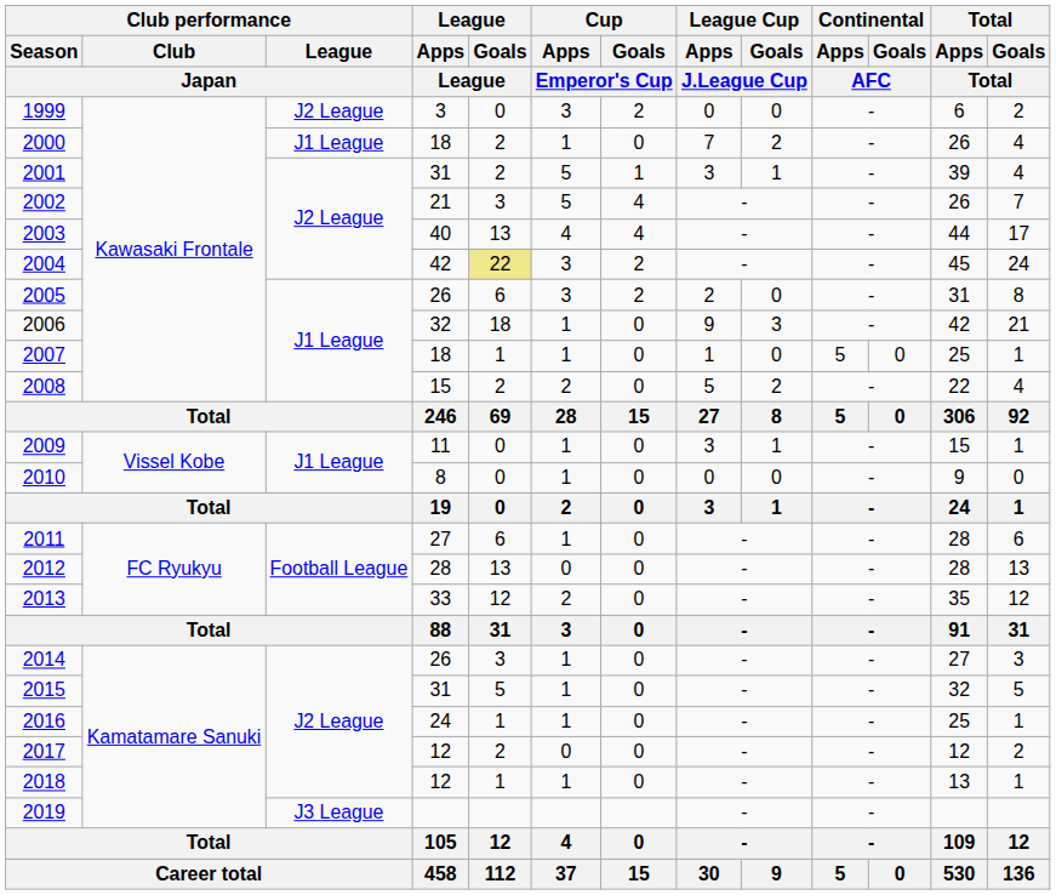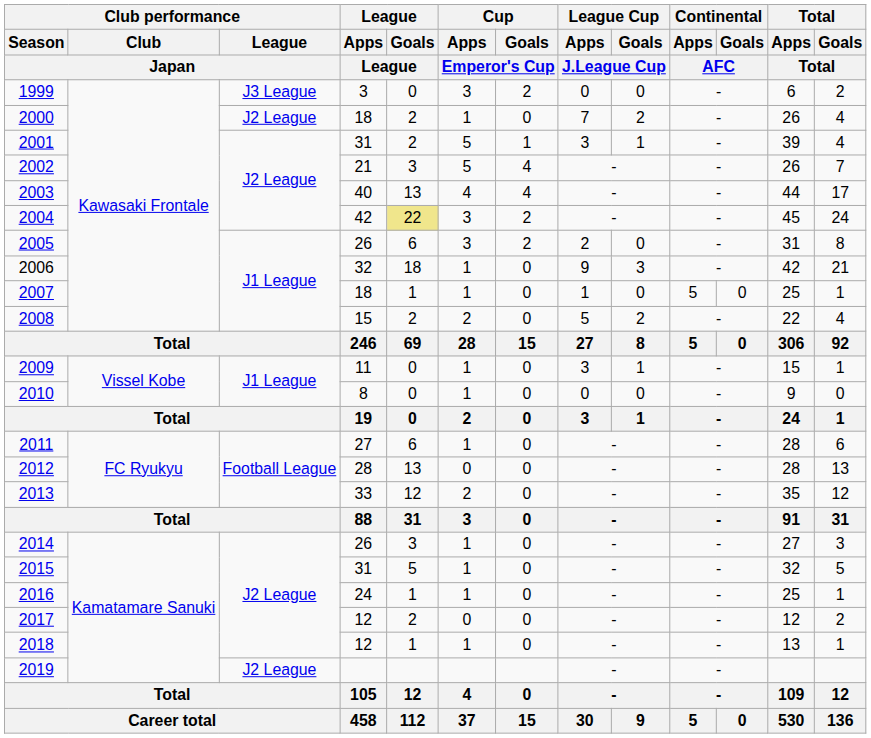1999 | Club performance / League / Japan: J2 League -> J3 League
2000 | Club performance / League / Japan: J1 League -> J2 League
2019 | Club performance / League / Japan: J3 League -> J2 League
